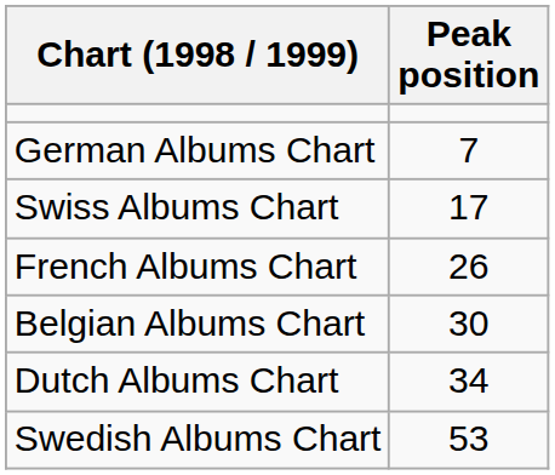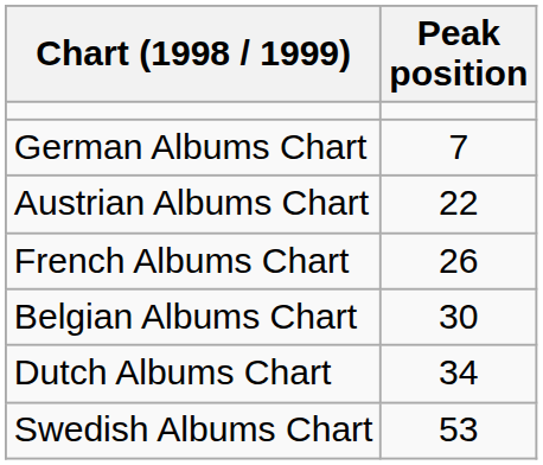- row: Swiss Albums Chart | 17
+ row: Austrian Albums Chart | 22
